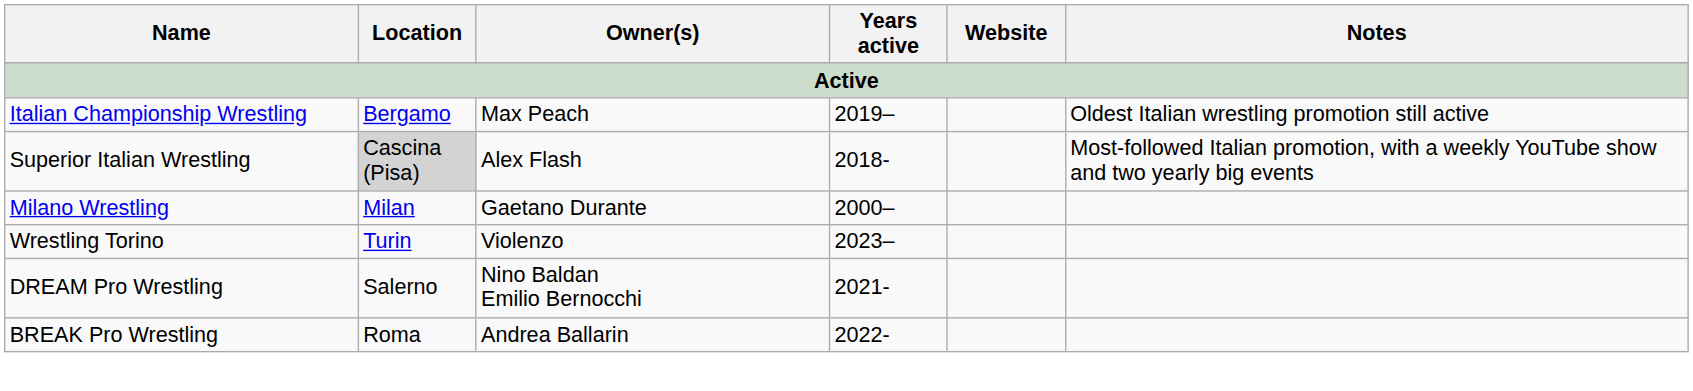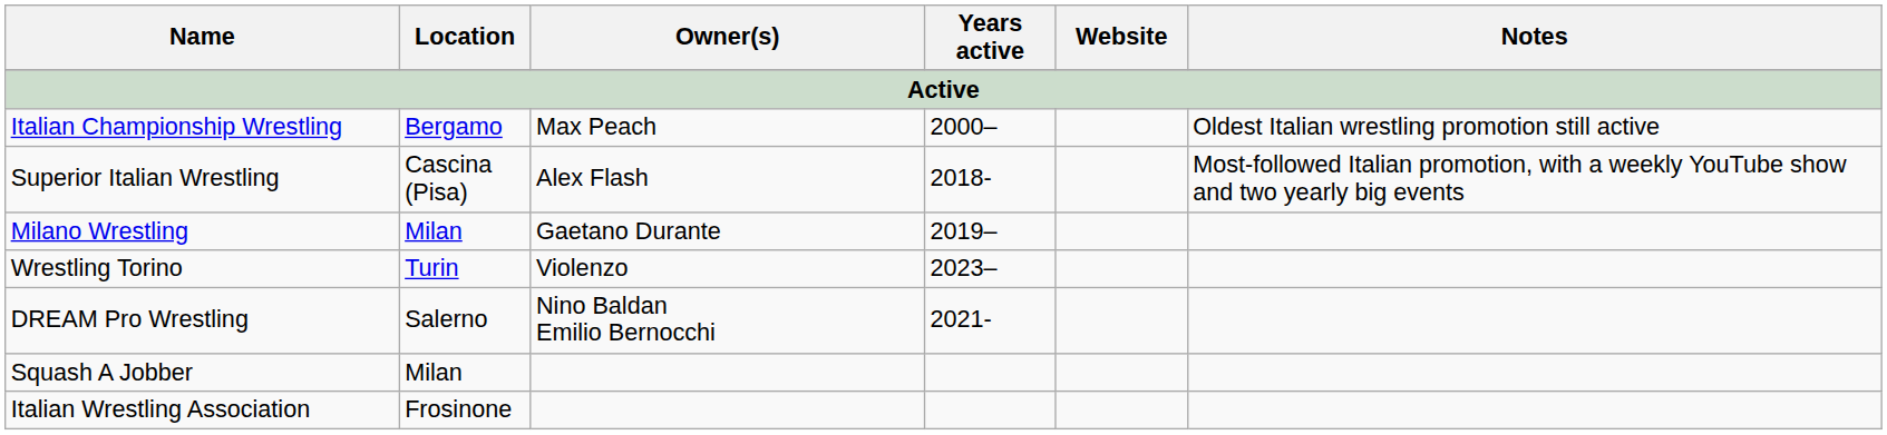Italian Championship Wrestling | Years active: 2019– -> 2000–
Superior Italian Wrestling | Location: lightgrey background -> no background
Milano Wrestling | Years active: 2000– -> 2019–
- row: BREAK Pro Wrestling | Roma | Andrea Ballarin | 2022-
+ row: Squash A Jobber | Milan
+ row: Italian Wrestling Association | Frosinone
